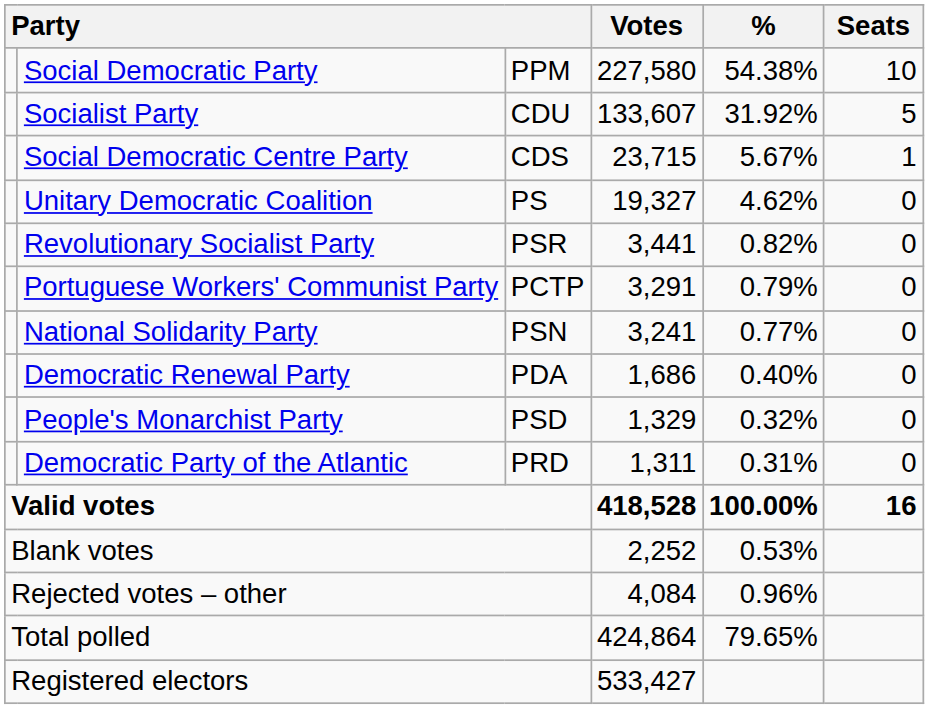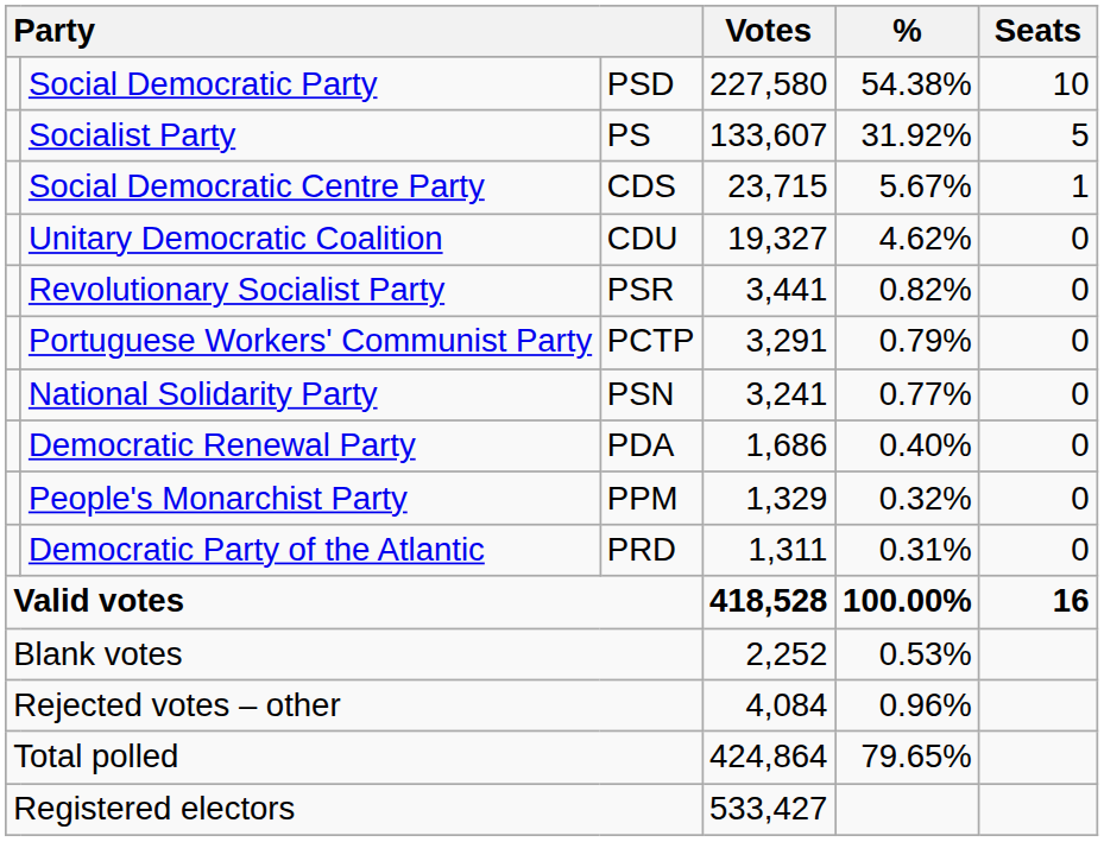Social Democratic Party | column 3: PPM -> PSD
Socialist Party | column 3: CDU -> PS
Unitary Democratic Coalition | column 3: PS -> CDU
People's Monarchist Party | column 3: PSD -> PPM
